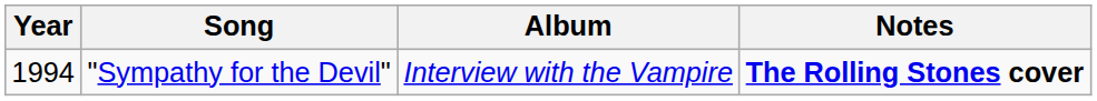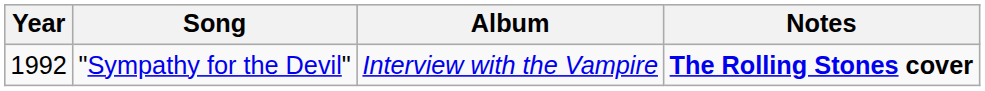"Sympathy for the Devil" | Year: 1994 -> 1992
